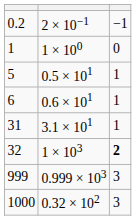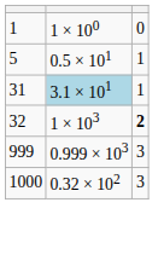- row: 0.2 | 2 × 10−1 | −1
- row: 6 | 0.6 × 101 | 1
31 | column 2: no background -> lightblue background
